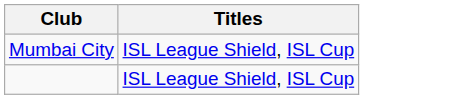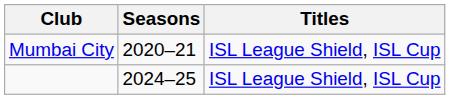+ column: Seasons | 2020–21 | 2024–25
